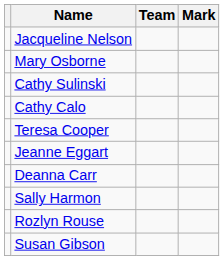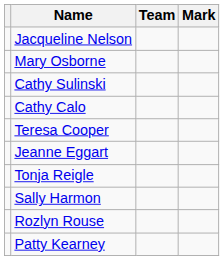- row: Deanna Carr
+ row: Tonja Reigle
+ row: Patty Kearney
- row: Susan Gibson
